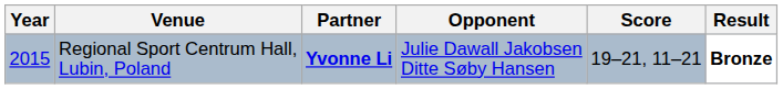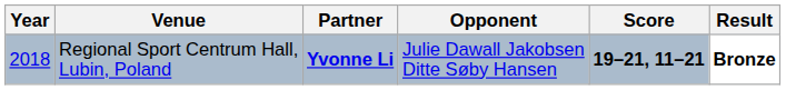Regional Sport Centrum Hall, Lubin, Poland | Year: 2015 -> 2018
Regional Sport Centrum Hall, Lubin, Poland | Score: normal -> bold
